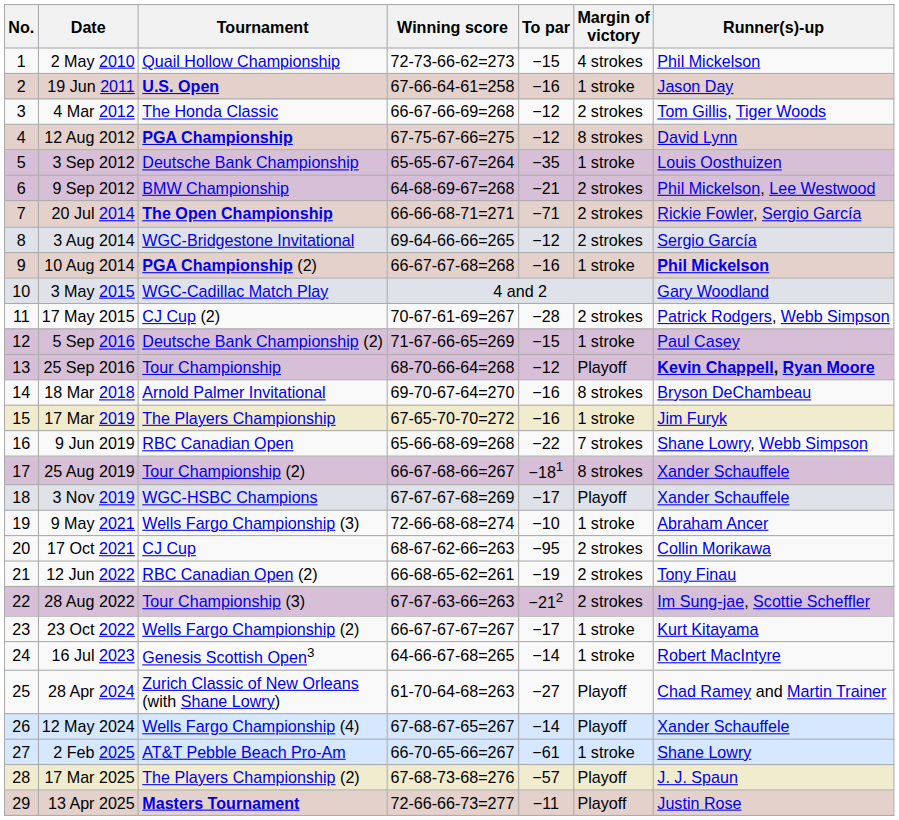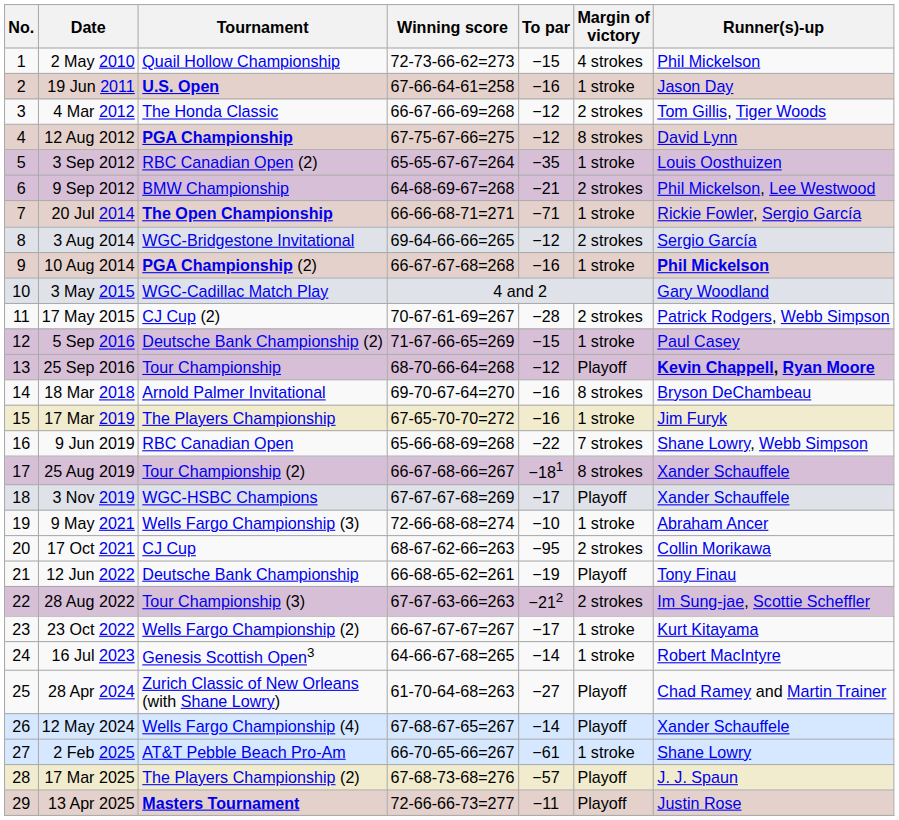3 Sep 2012 | Tournament: Deutsche Bank Championship -> RBC Canadian Open (2)
20 Jul 2014 | Margin of victory: 2 strokes -> 1 stroke
12 Jun 2022 | Tournament: RBC Canadian Open (2) -> Deutsche Bank Championship
12 Jun 2022 | Margin of victory: 2 strokes -> Playoff
